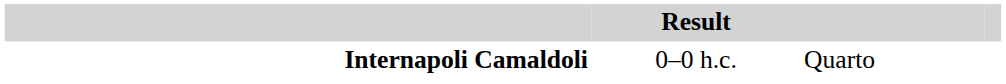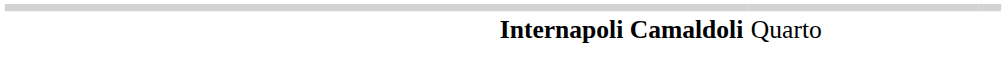- column: Result | 0–0 h.c.
